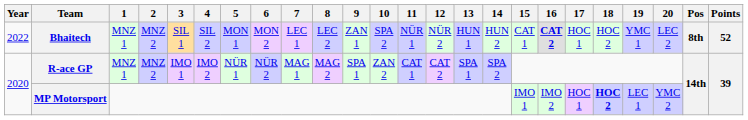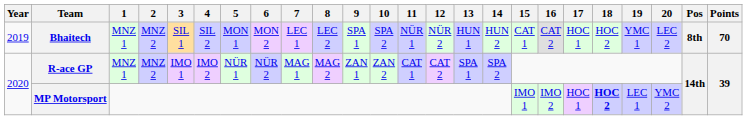Bhaitech | Year: 2022 -> 2019
Bhaitech | 9: ZAN 1 -> SPA 1
Bhaitech | 16: bold -> normal
Bhaitech | Points: 52 -> 70
R-ace GP | 9: SPA 1 -> ZAN 1
